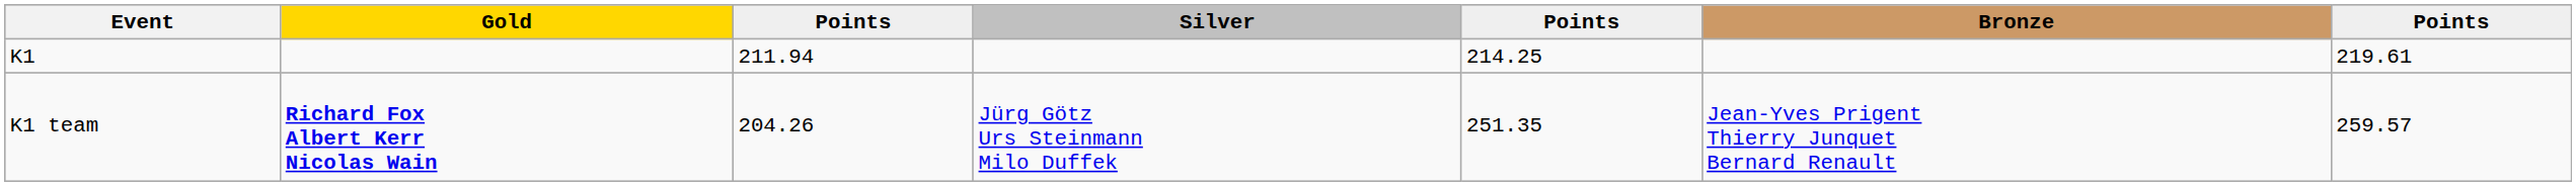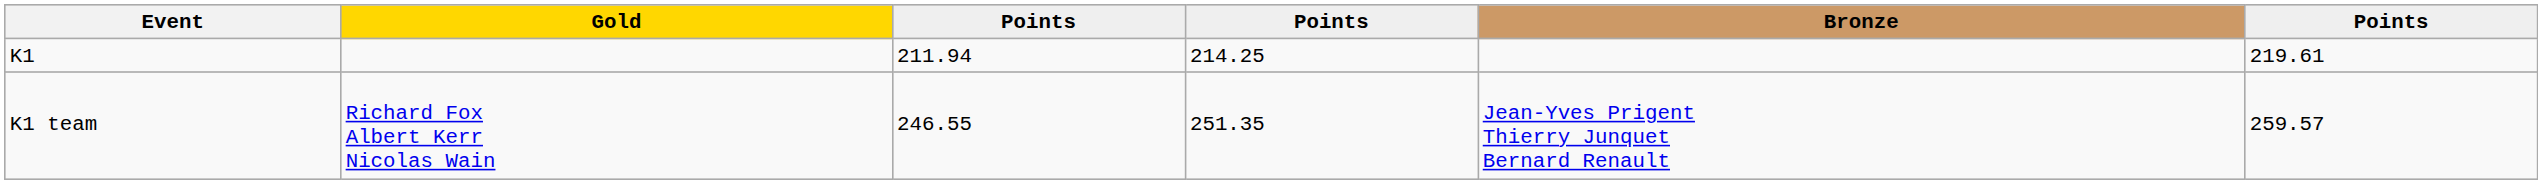- column: Silver | Jürg Götz Urs Steinmann Milo Duffek
K1 team | Gold: bold -> normal
K1 team | column 3: 204.26 -> 246.55
